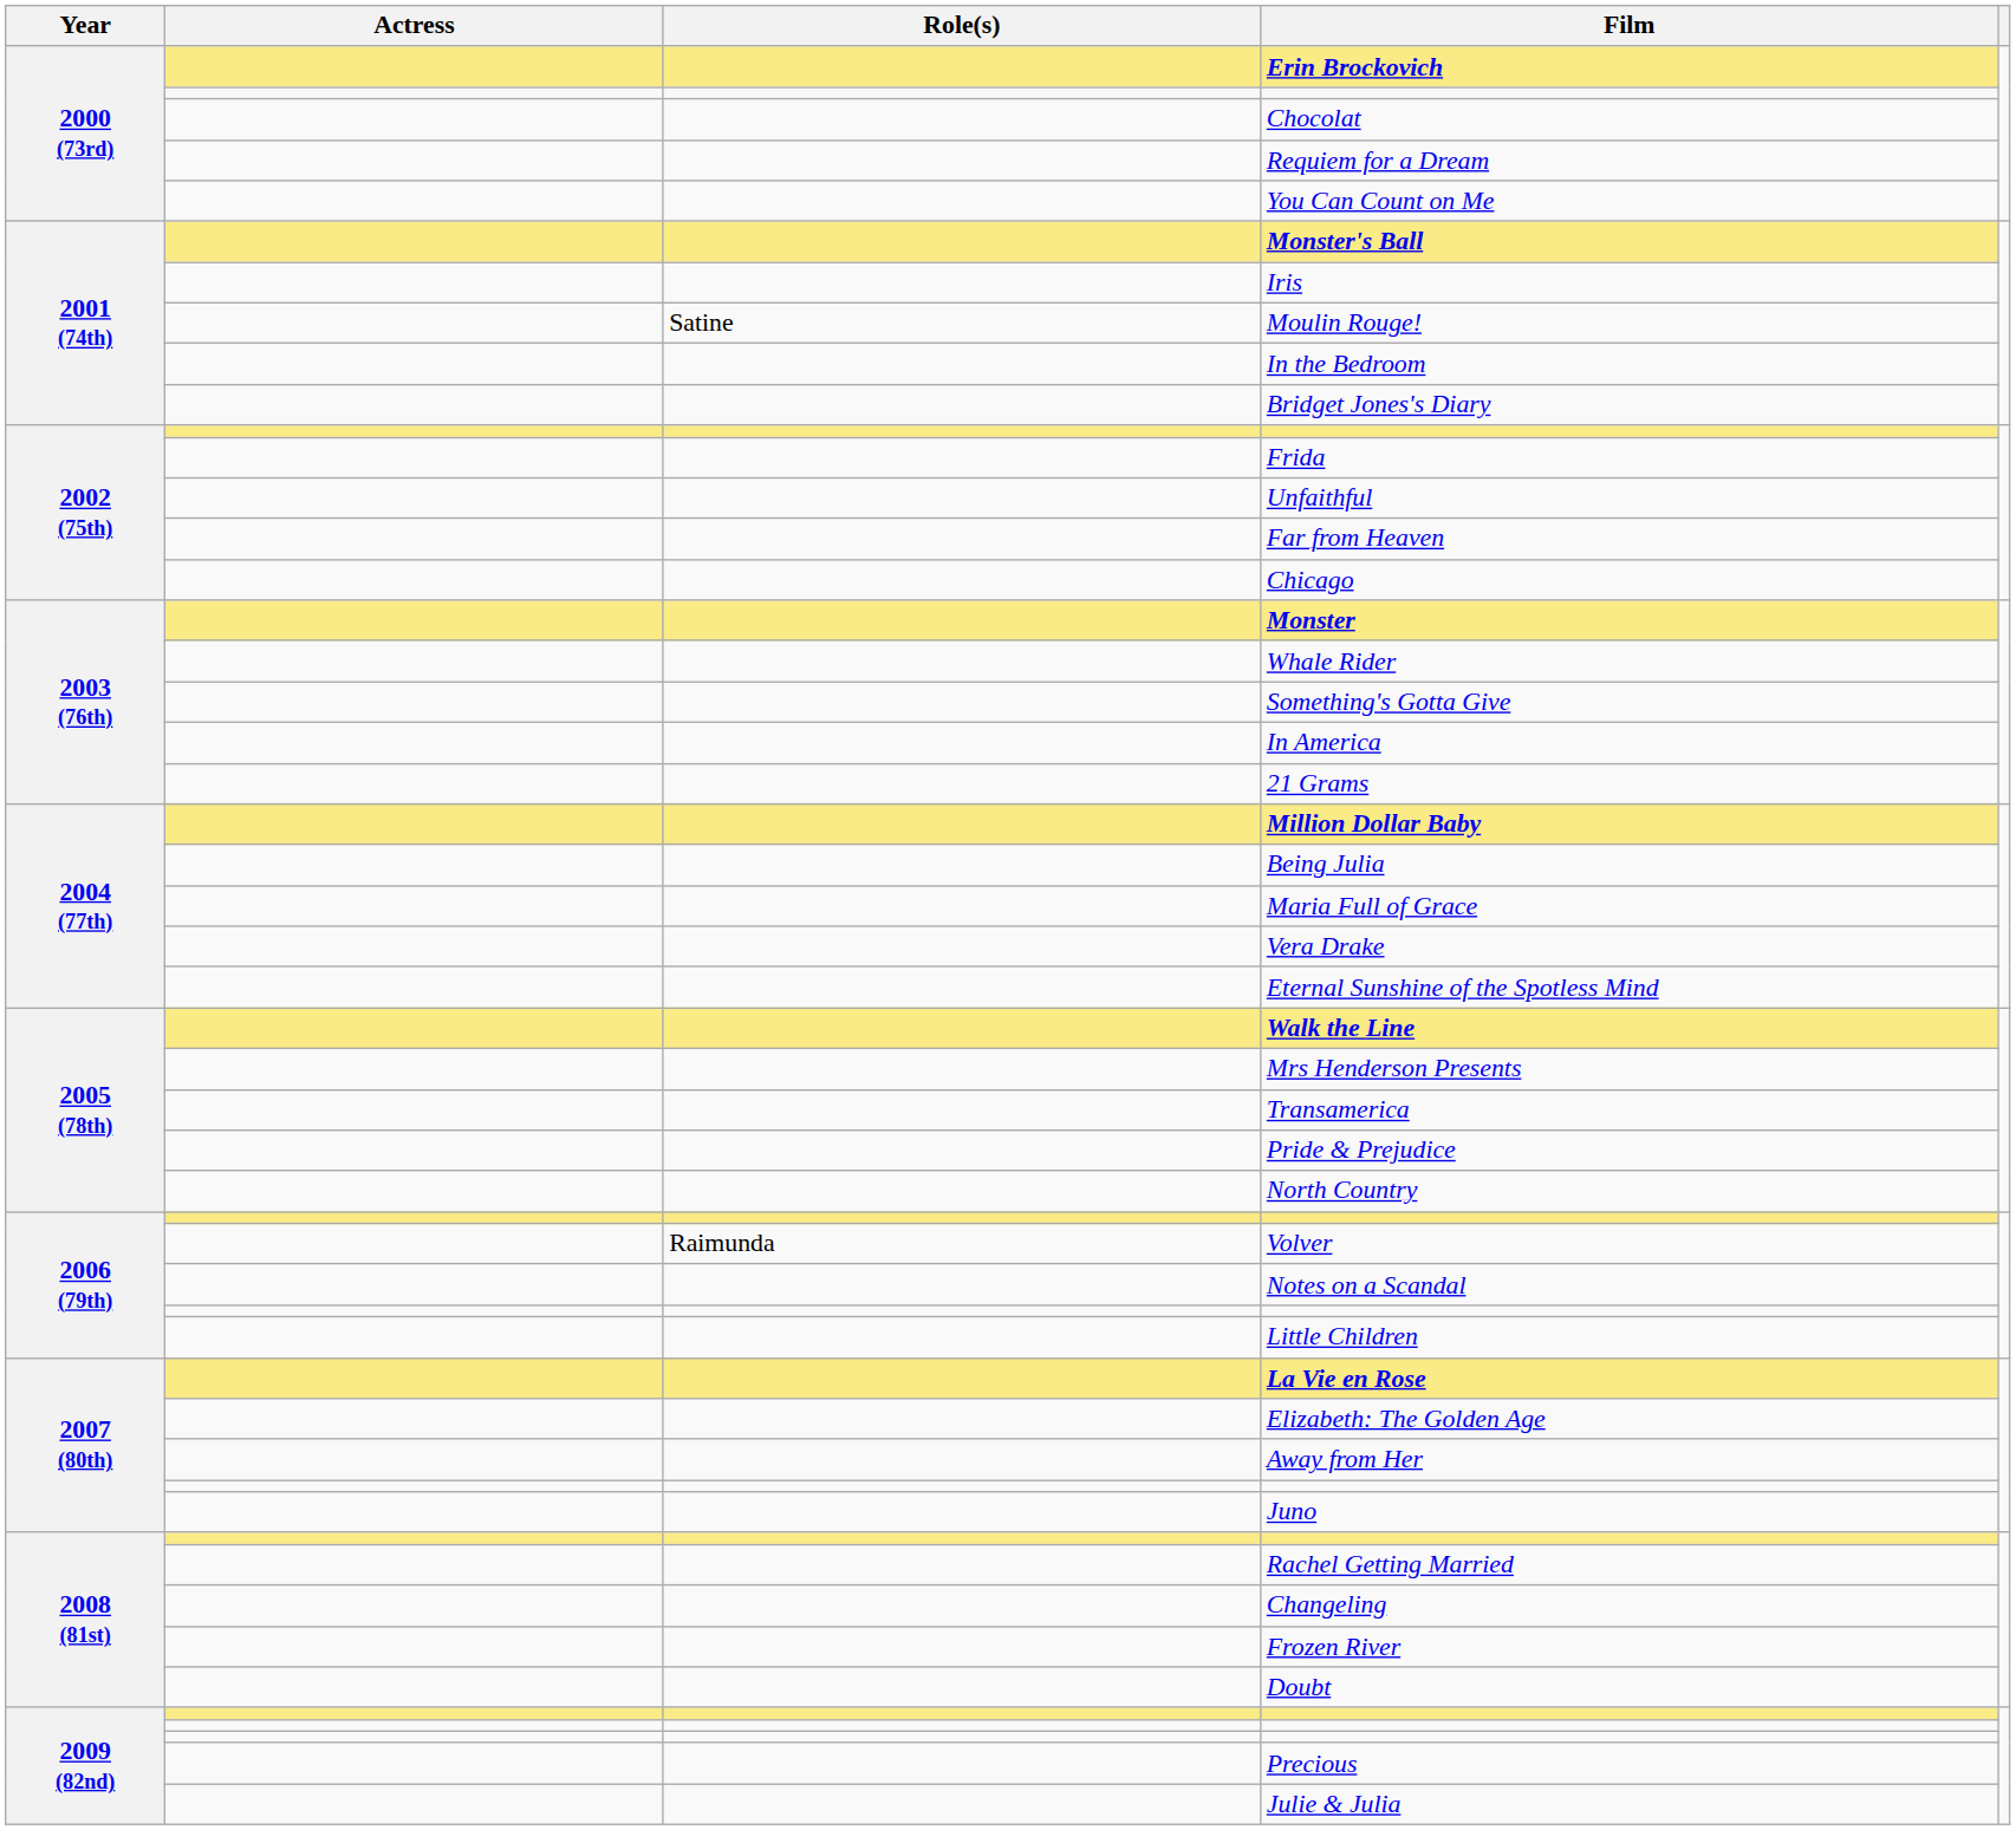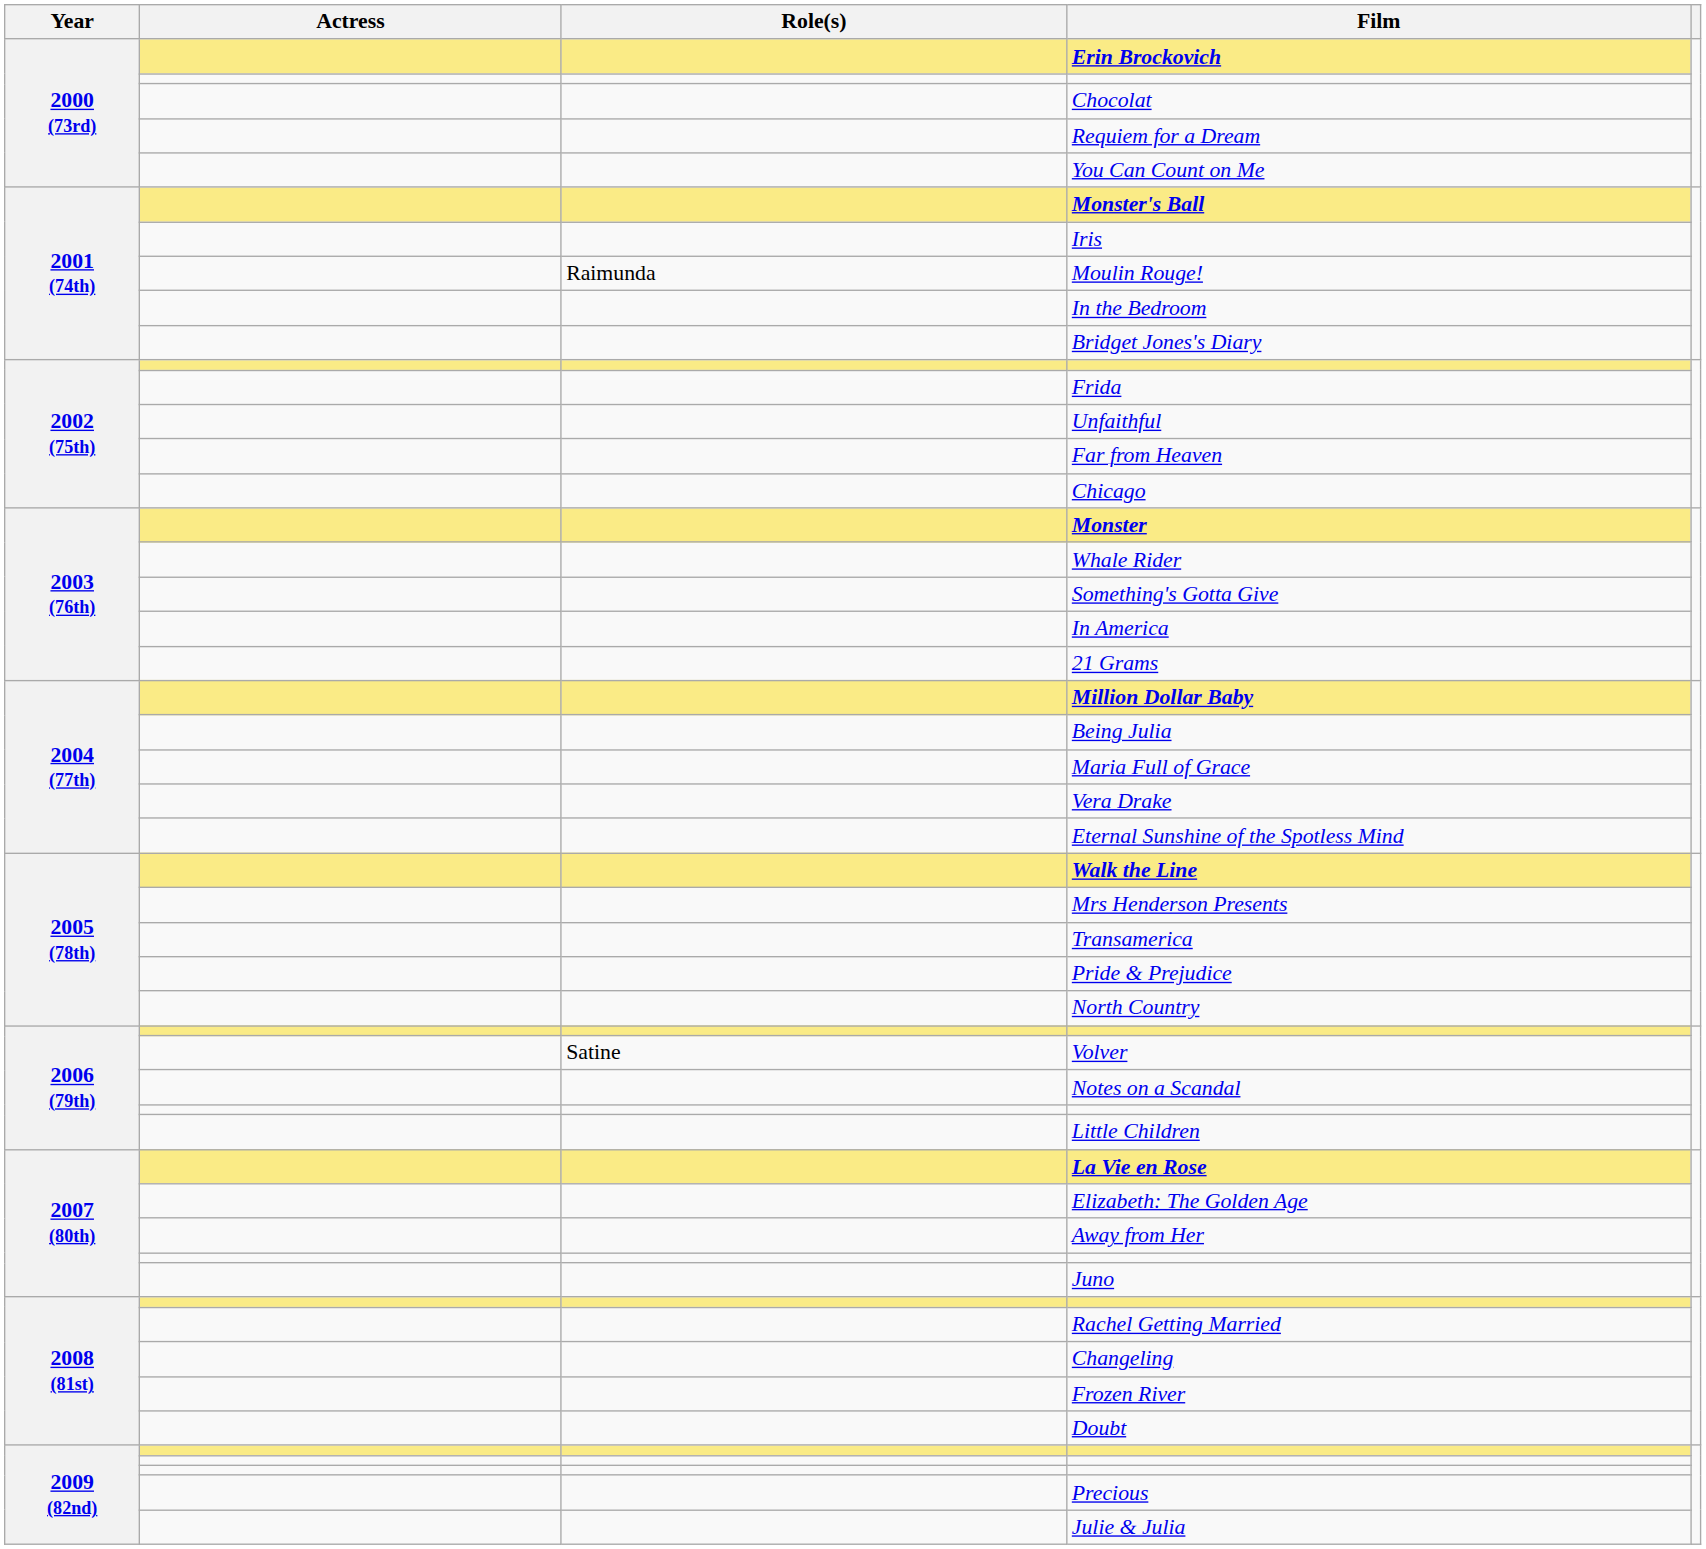Moulin Rouge! | Role(s): Satine -> Raimunda
Volver | Role(s): Raimunda -> Satine
